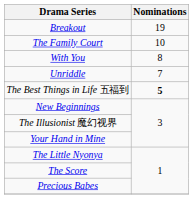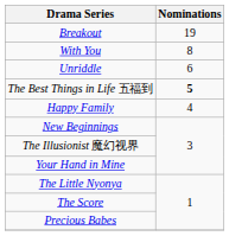- row: The Family Court | 10
Unriddle | Nominations: 7 -> 6
+ row: Happy Family | 4
